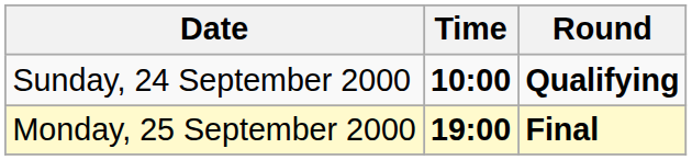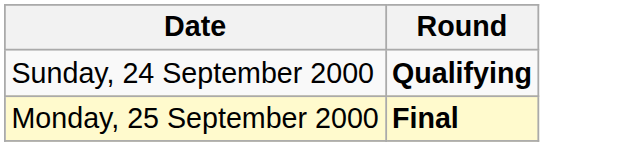- column: Time | 10:00 | 19:00
